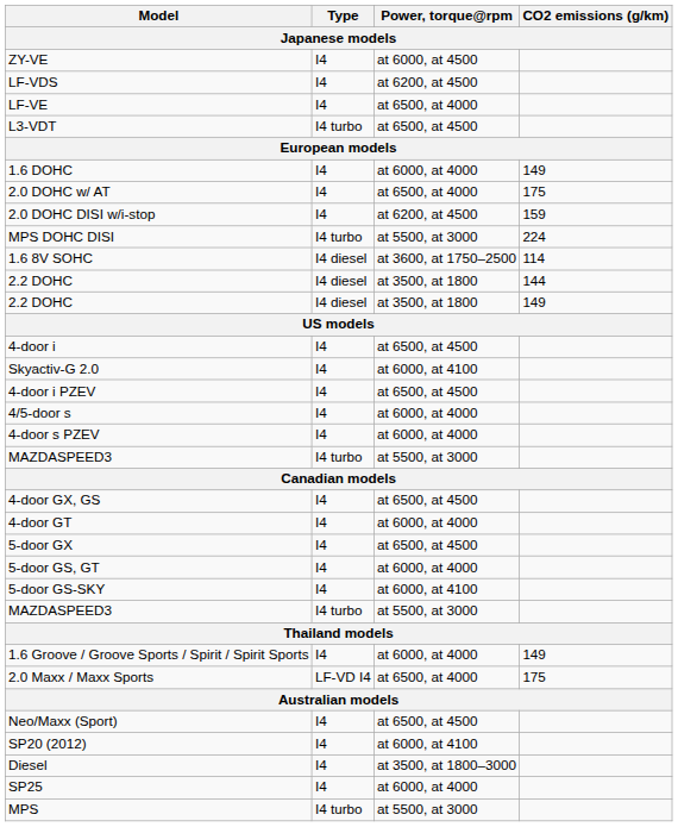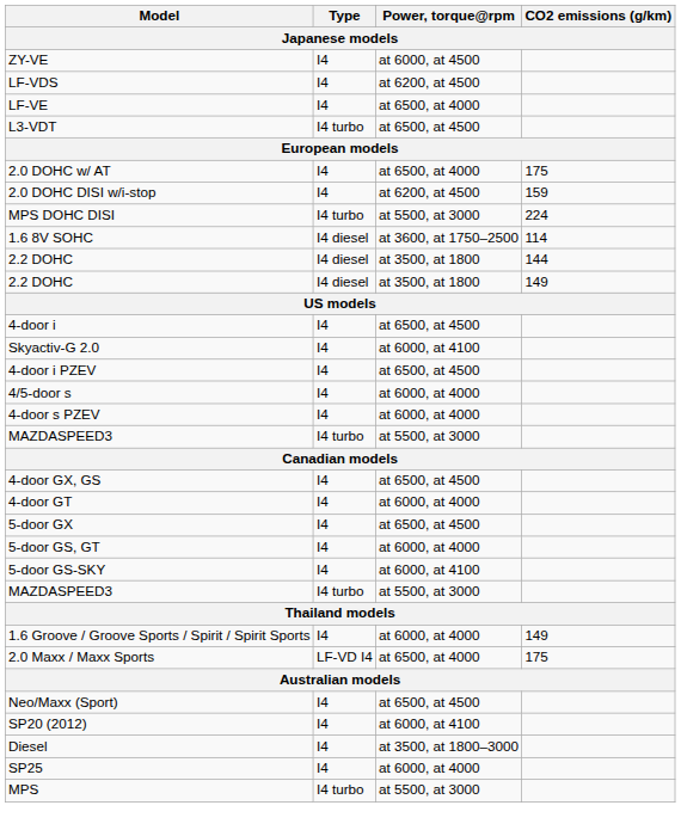- row: 1.6 DOHC | I4 | at 6000, at 4000 | 149
